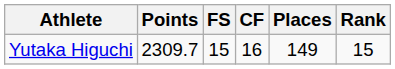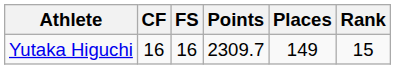columns swapped: CF <-> Points
Yutaka Higuchi | FS: 15 -> 16
